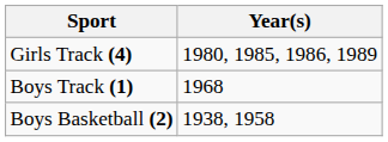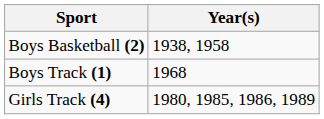rows swapped: Boys Basketball (2) <-> Girls Track (4)
